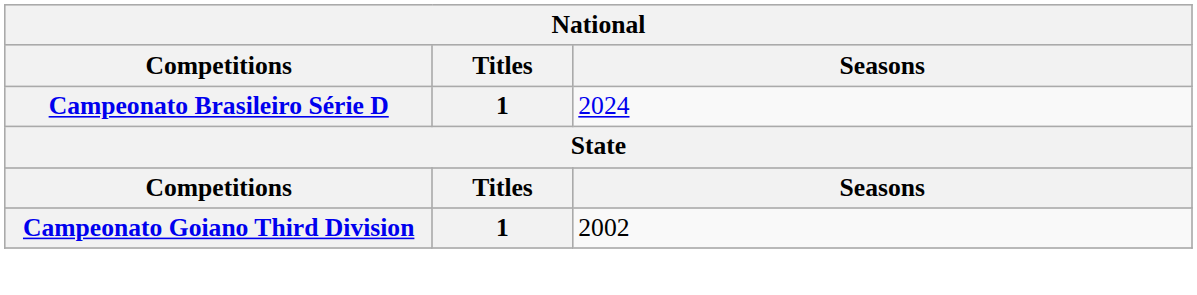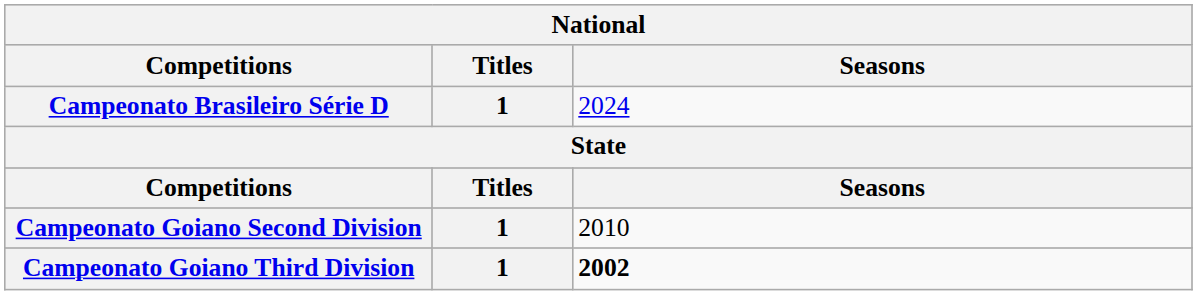+ row: Campeonato Goiano Second Division | 1 | 2010
Campeonato Goiano Third Division | Seasons: normal -> bold
